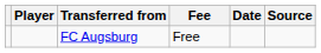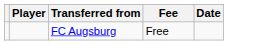- column: Source
